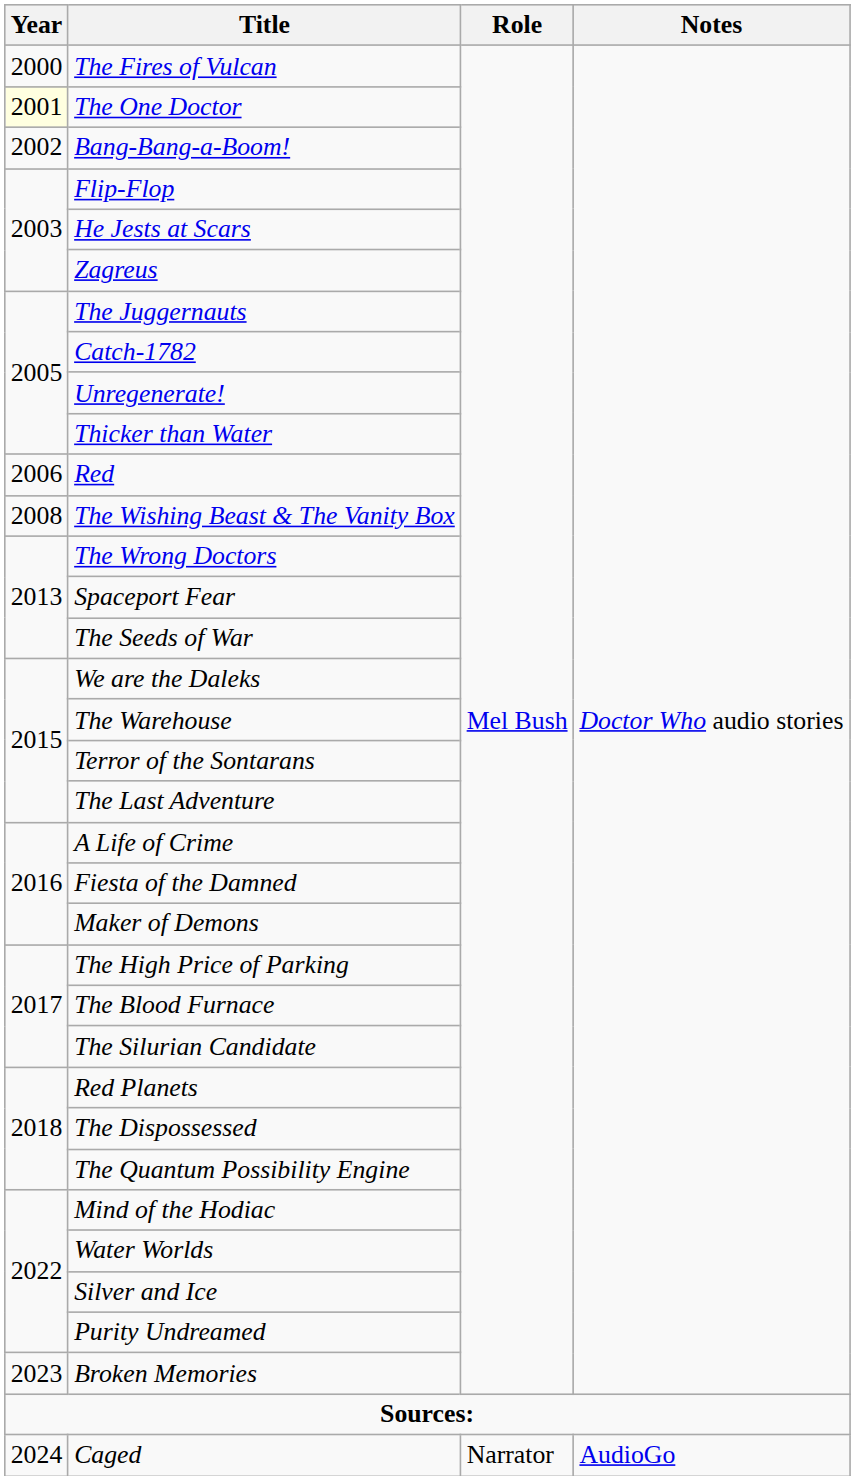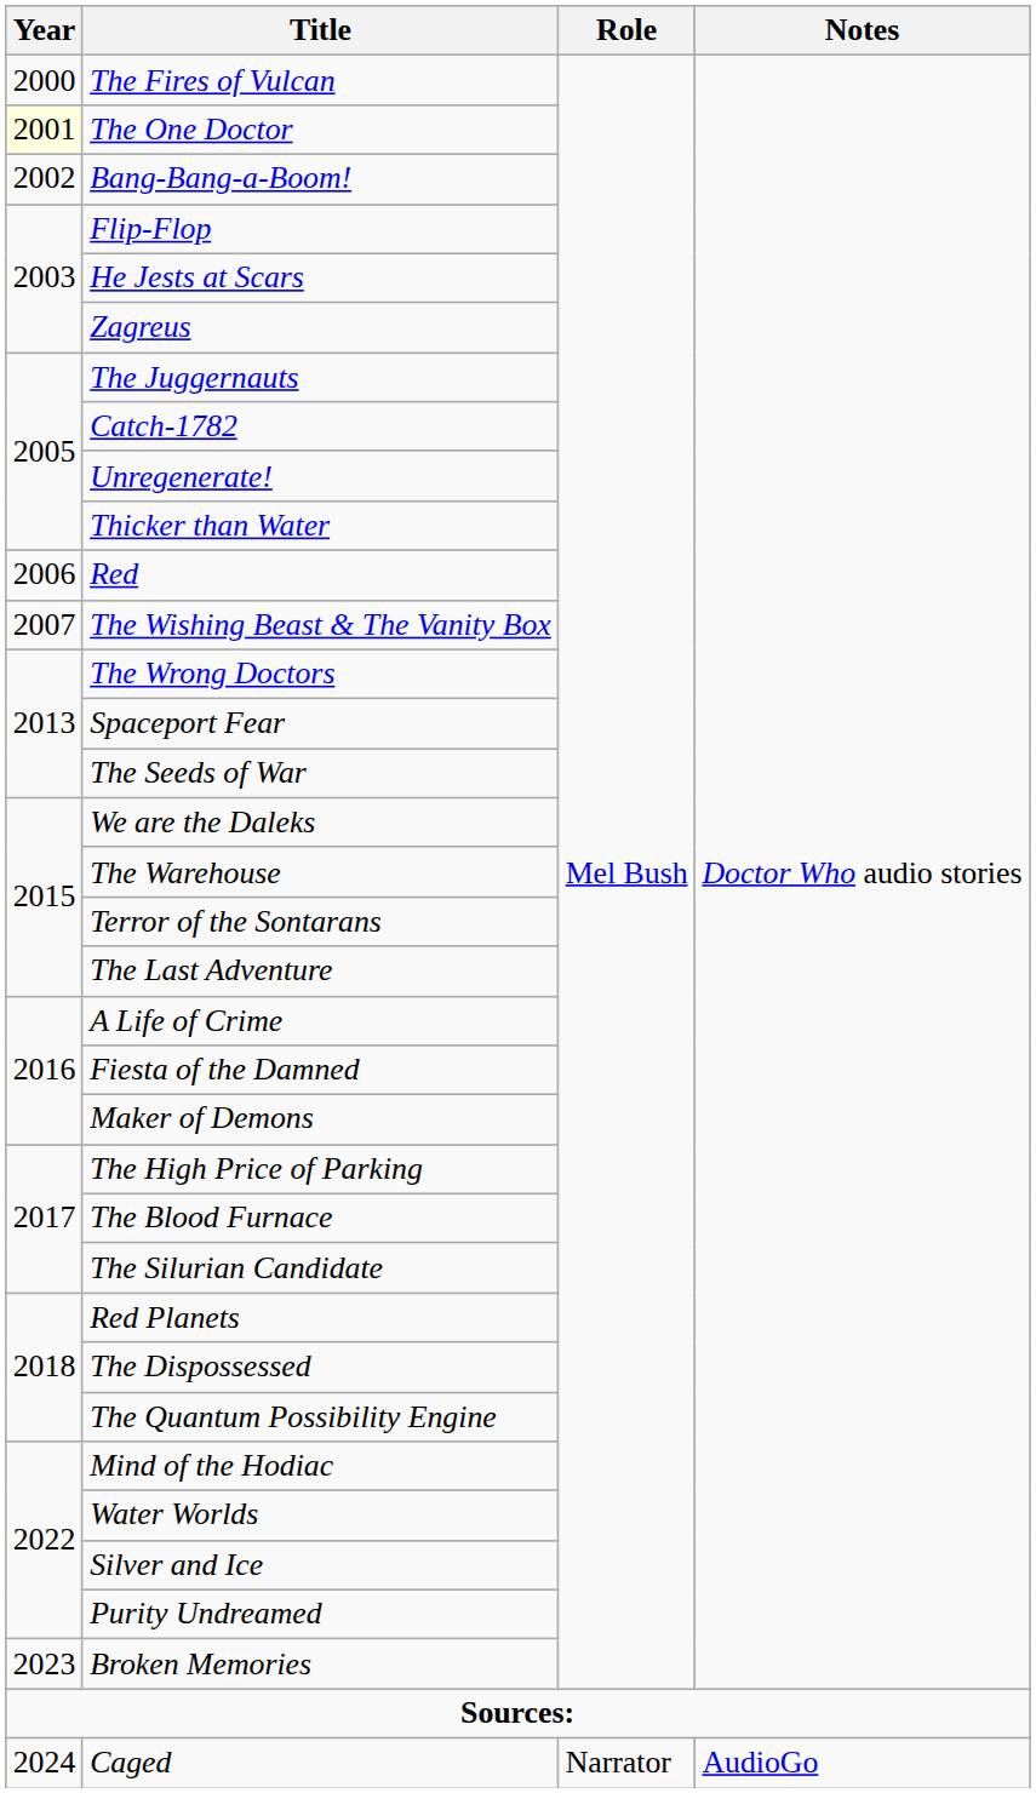The Wishing Beast & The Vanity Box | Year: 2008 -> 2007
